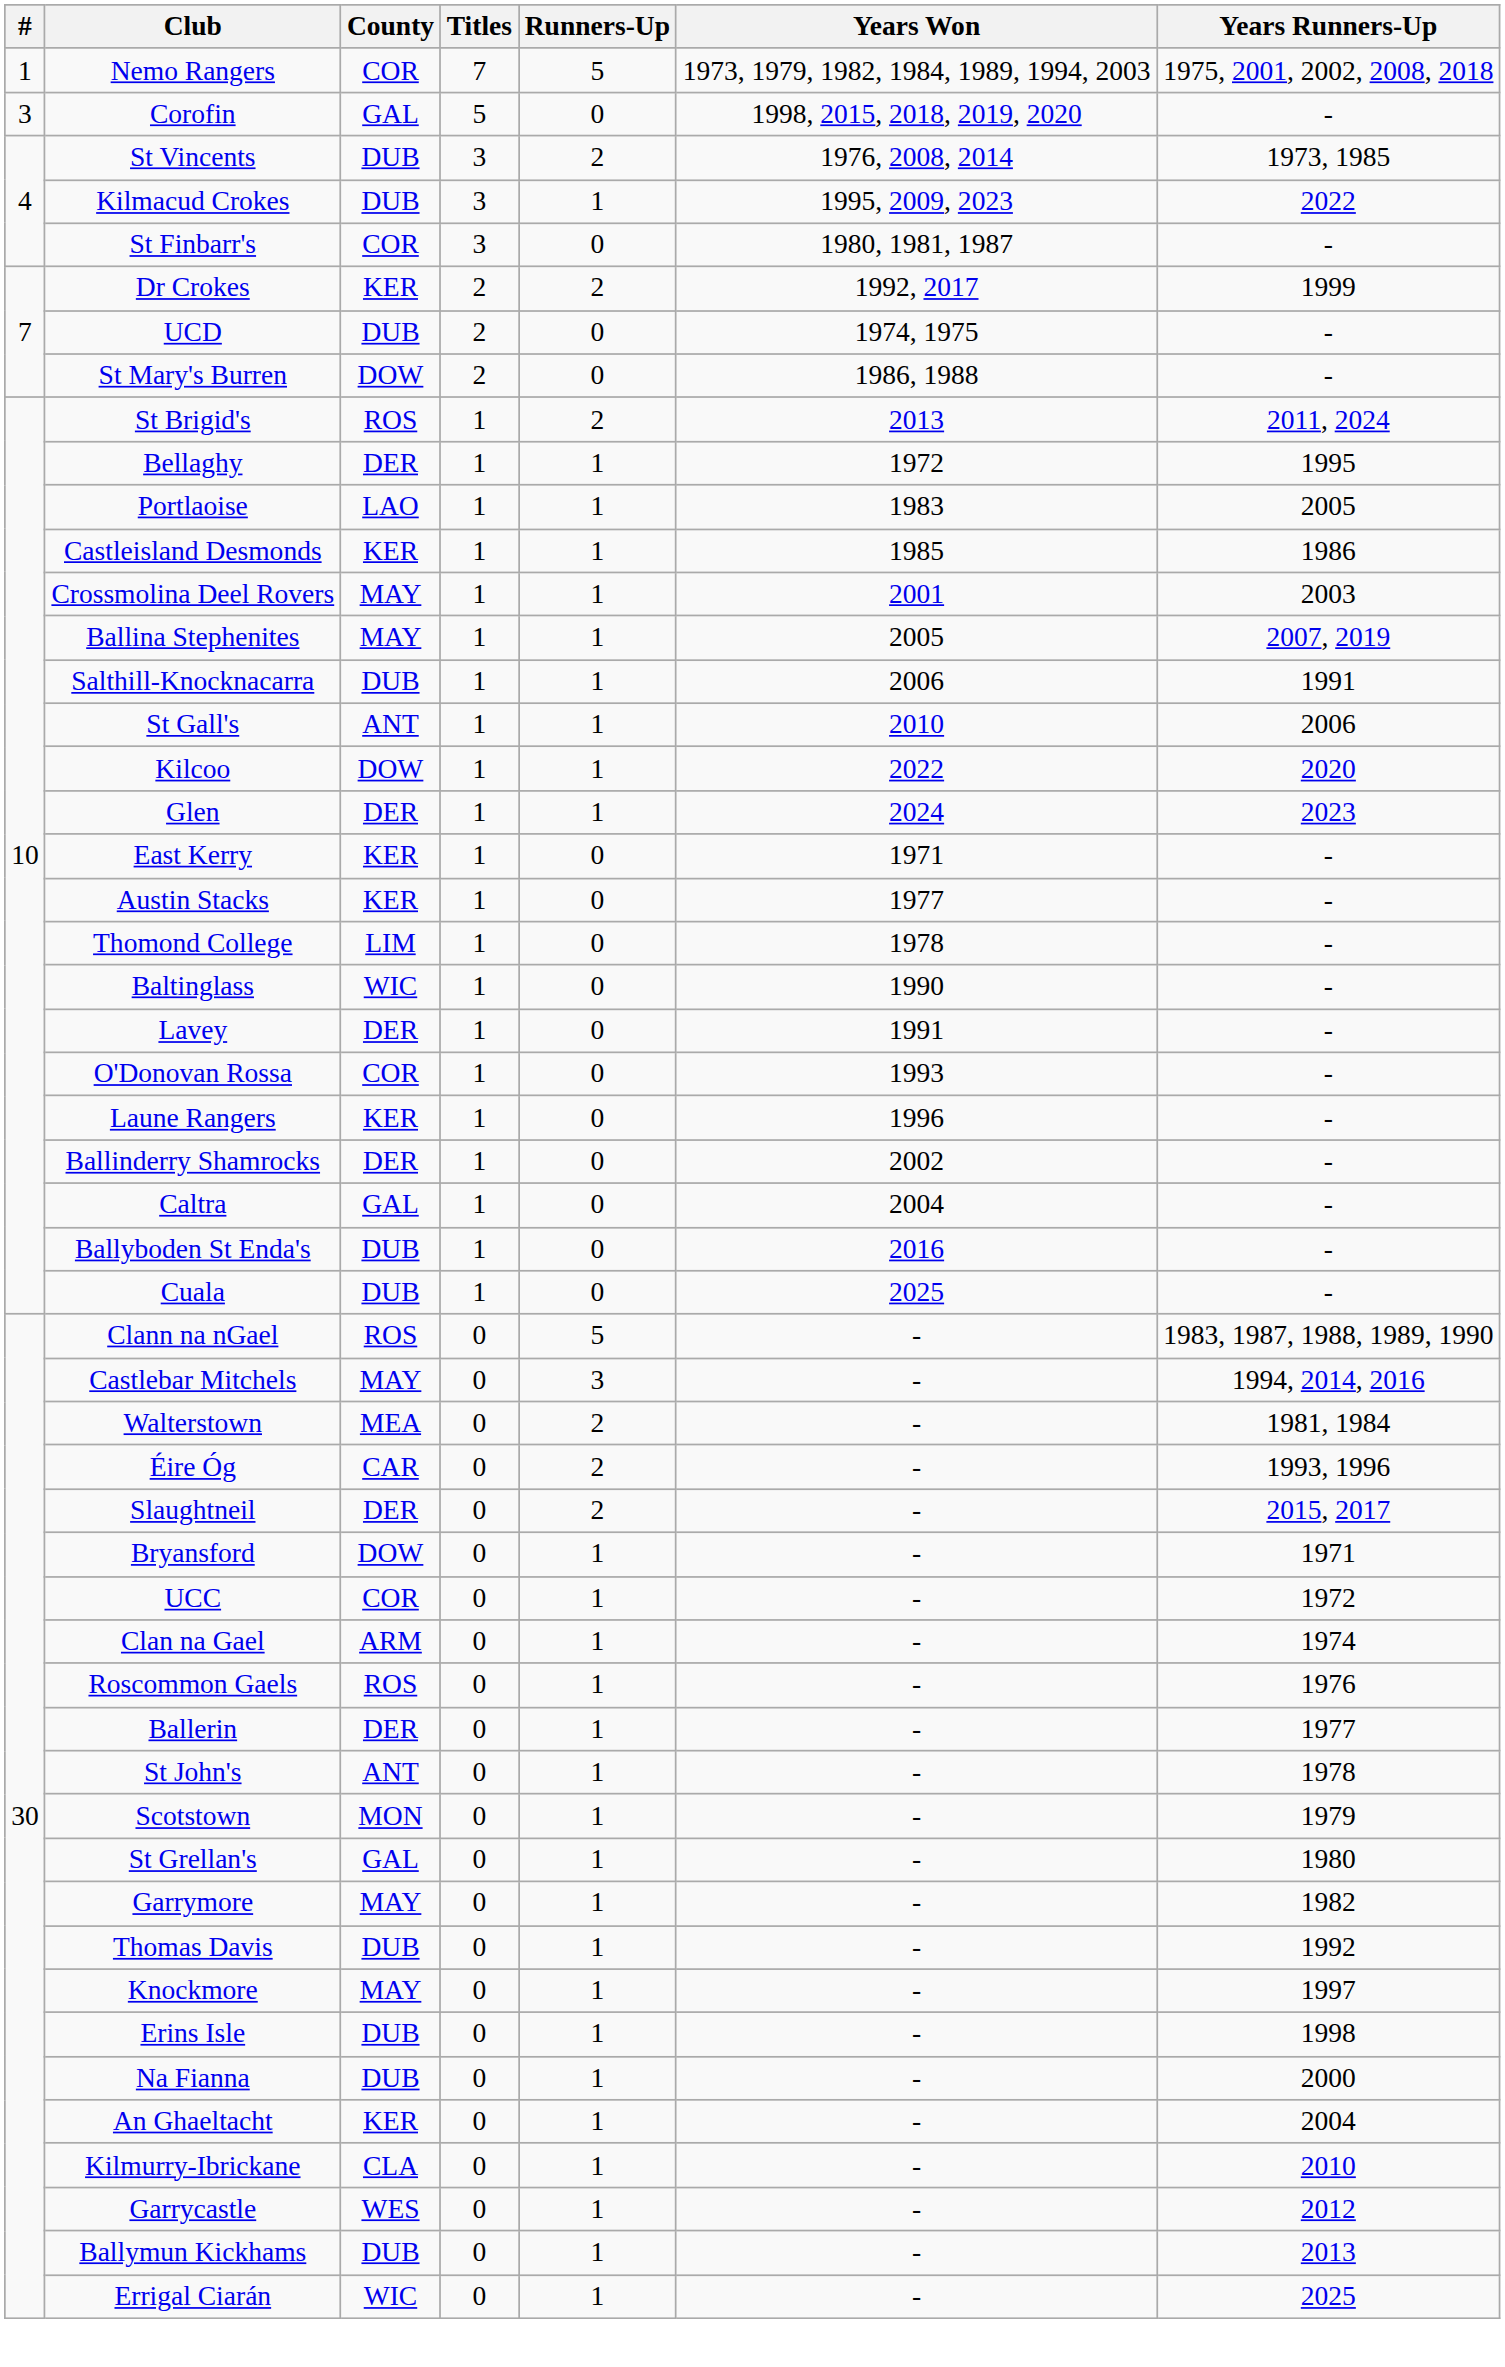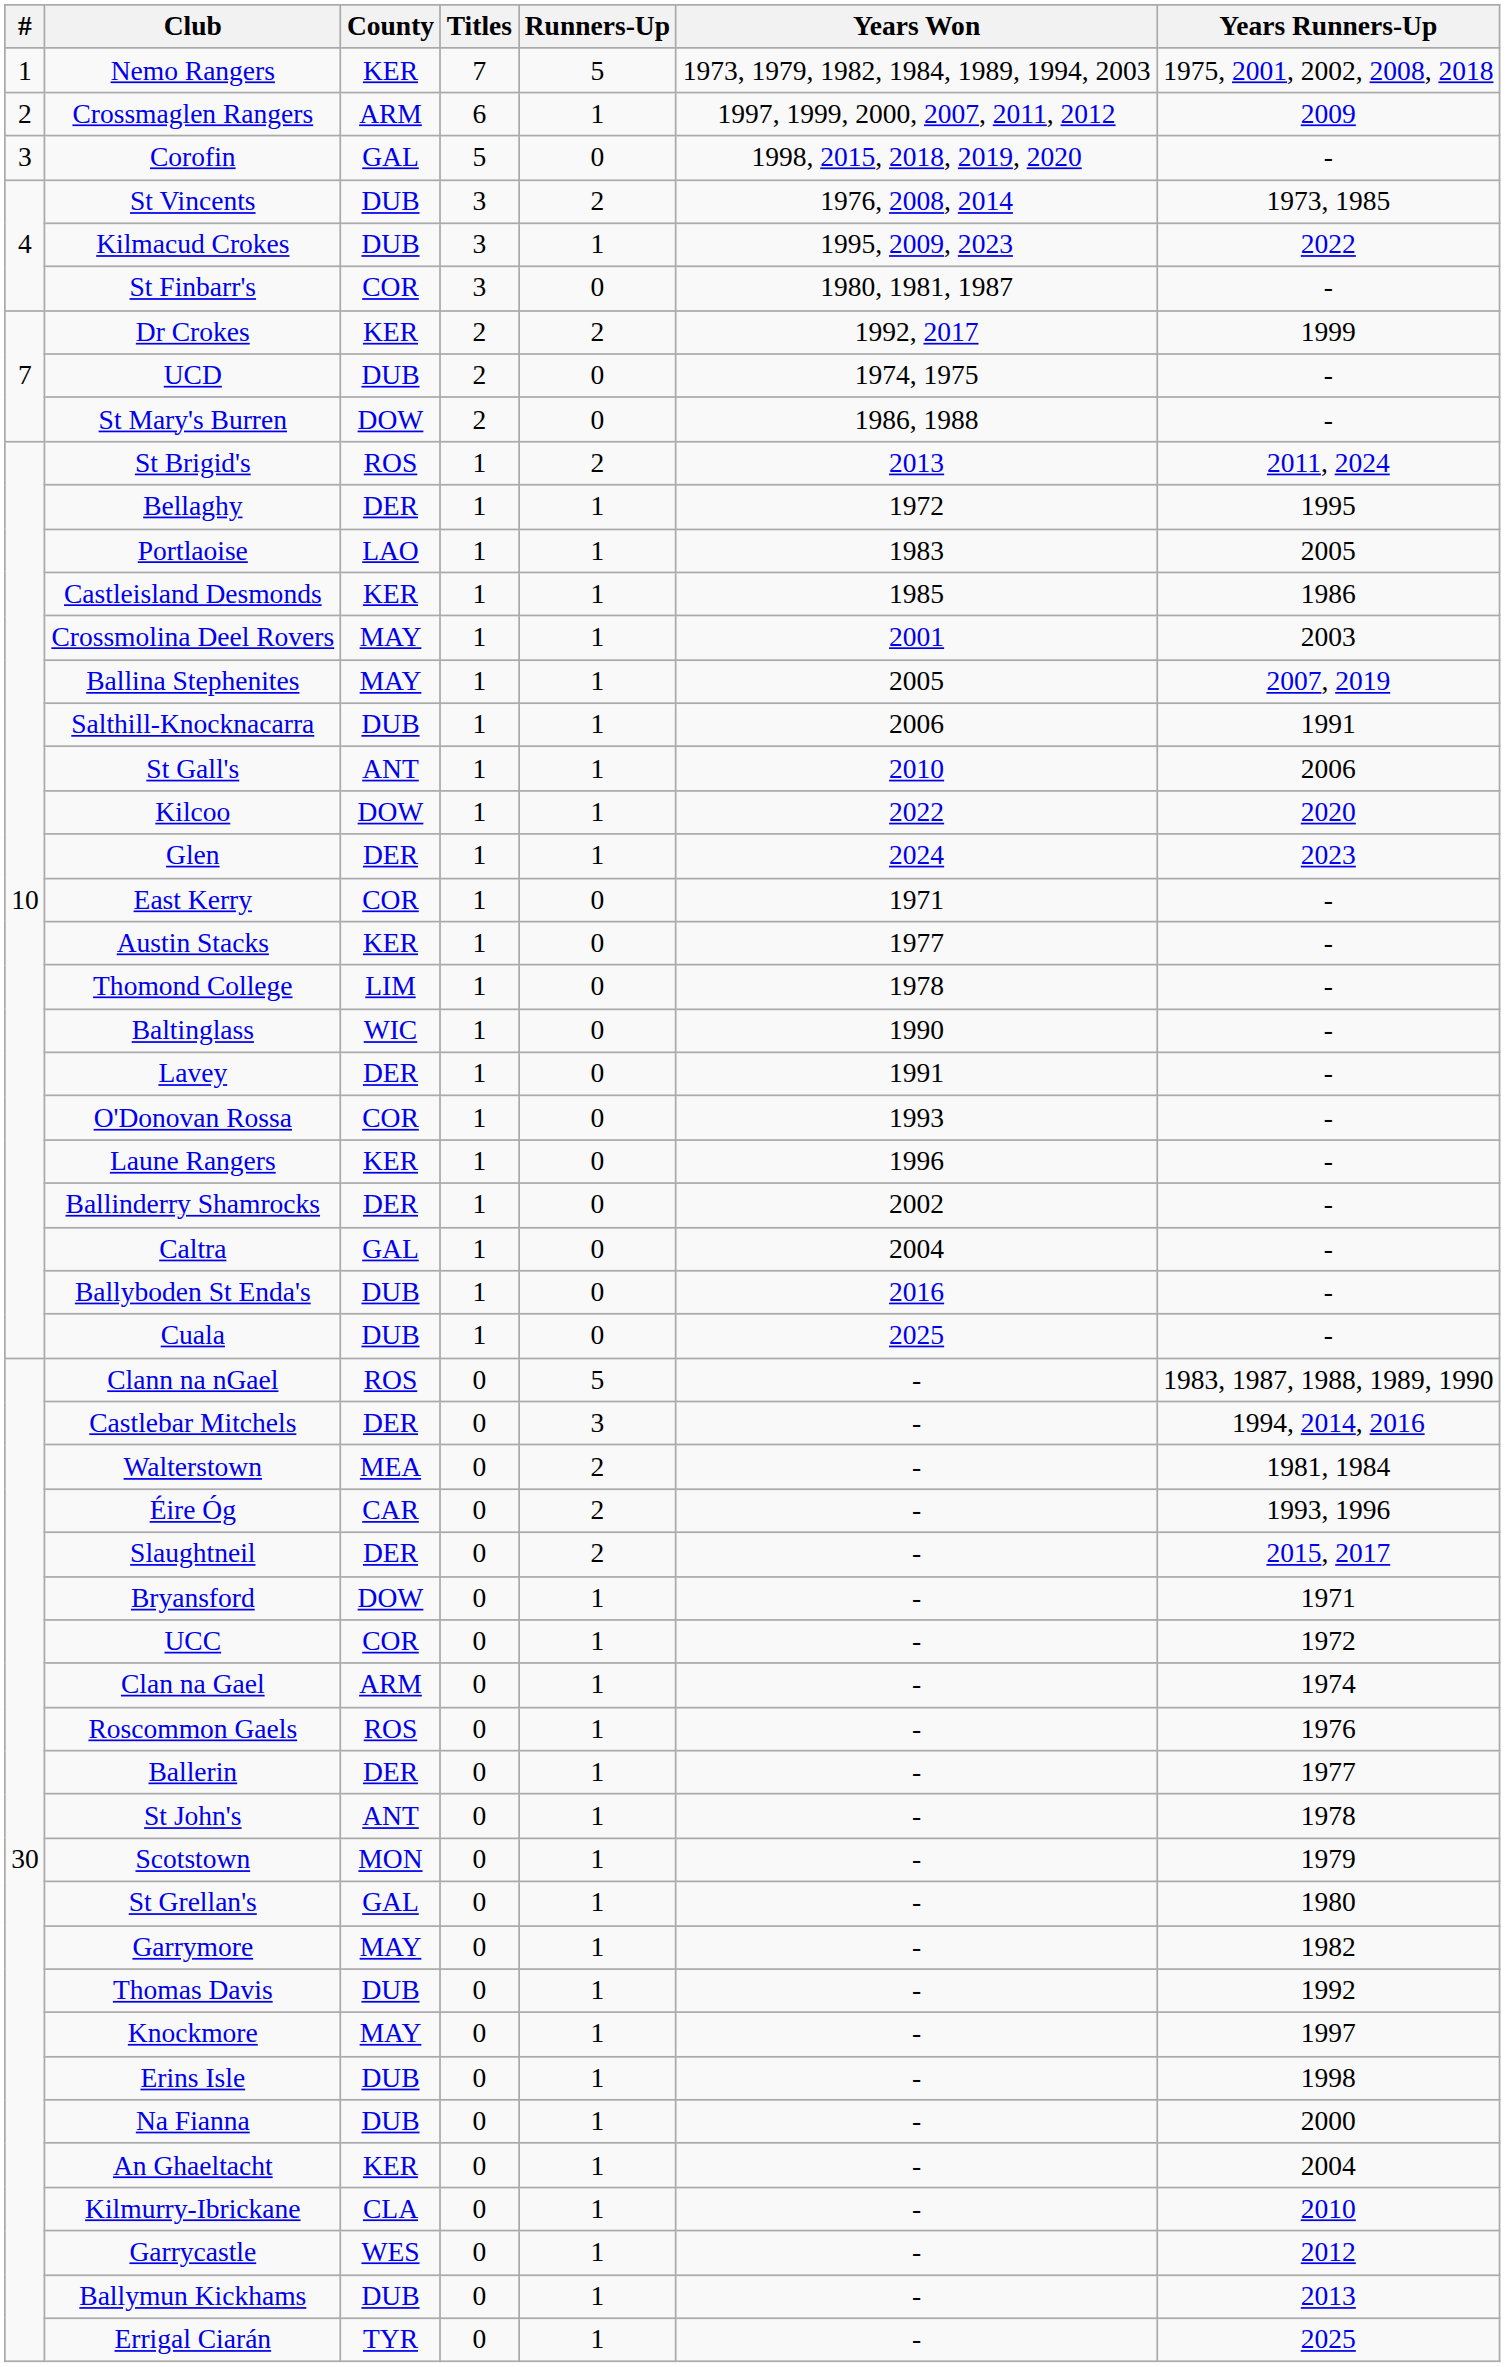Nemo Rangers | County: COR -> KER
+ row: 2 | Crossmaglen Rangers | ARM | 6 | 1 | 1997, 1999, 2000, 2007, 2011, 2012 | 2009
East Kerry | County: KER -> COR
Castlebar Mitchels | County: MAY -> DER
Errigal Ciarán | County: WIC -> TYR
